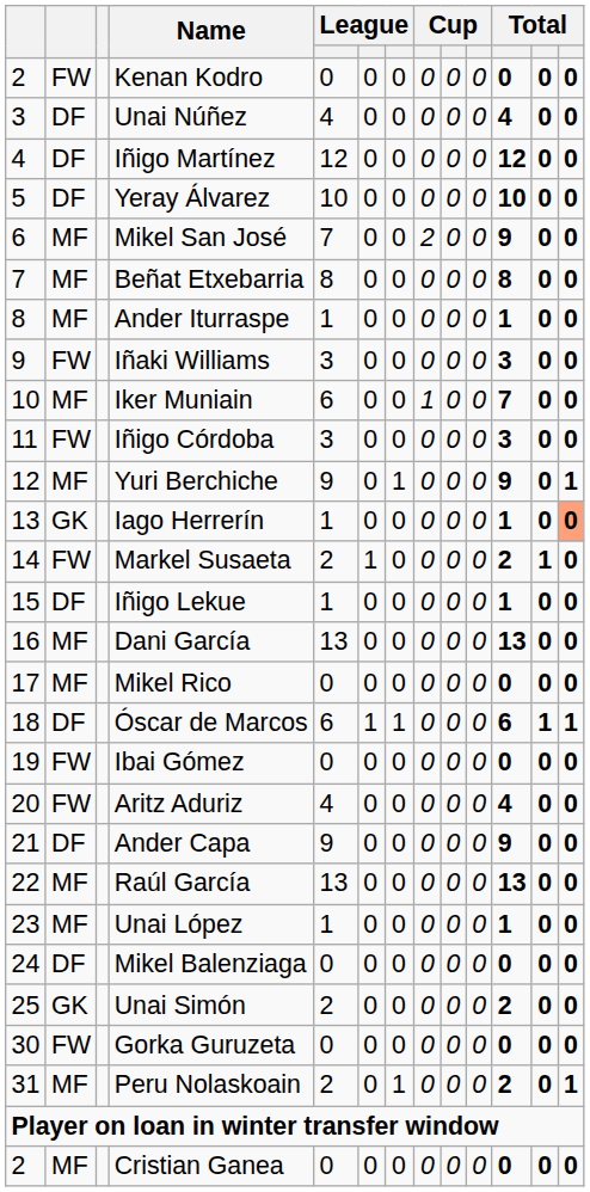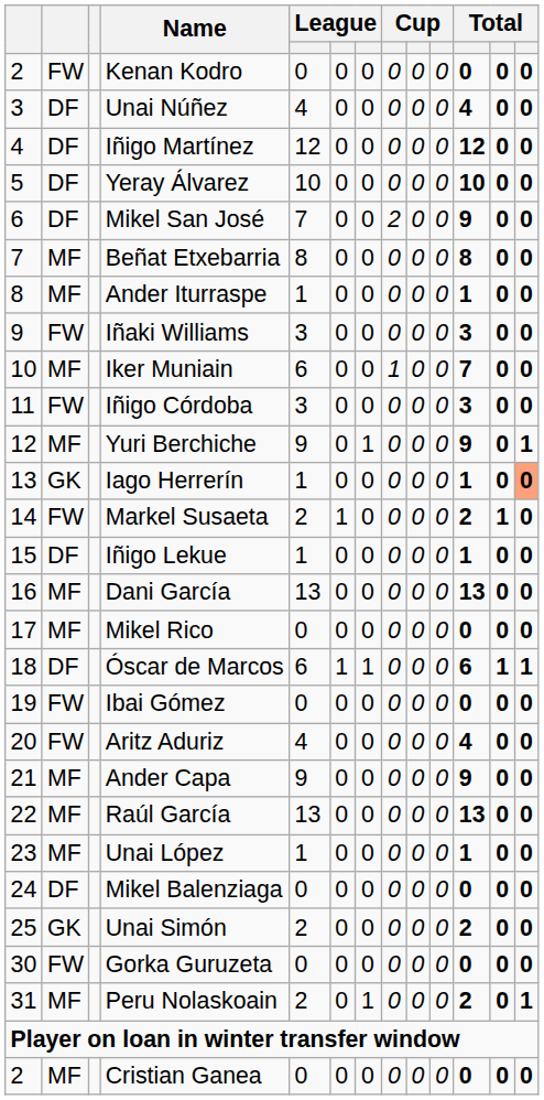Mikel San José | column 2: MF -> DF
Ander Capa | column 2: DF -> MF
